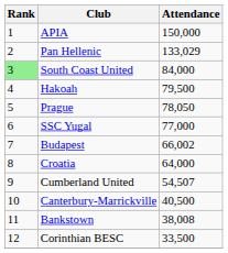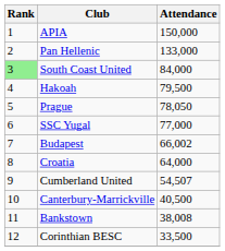Pan Hellenic | Attendance: 133,029 -> 133,000
